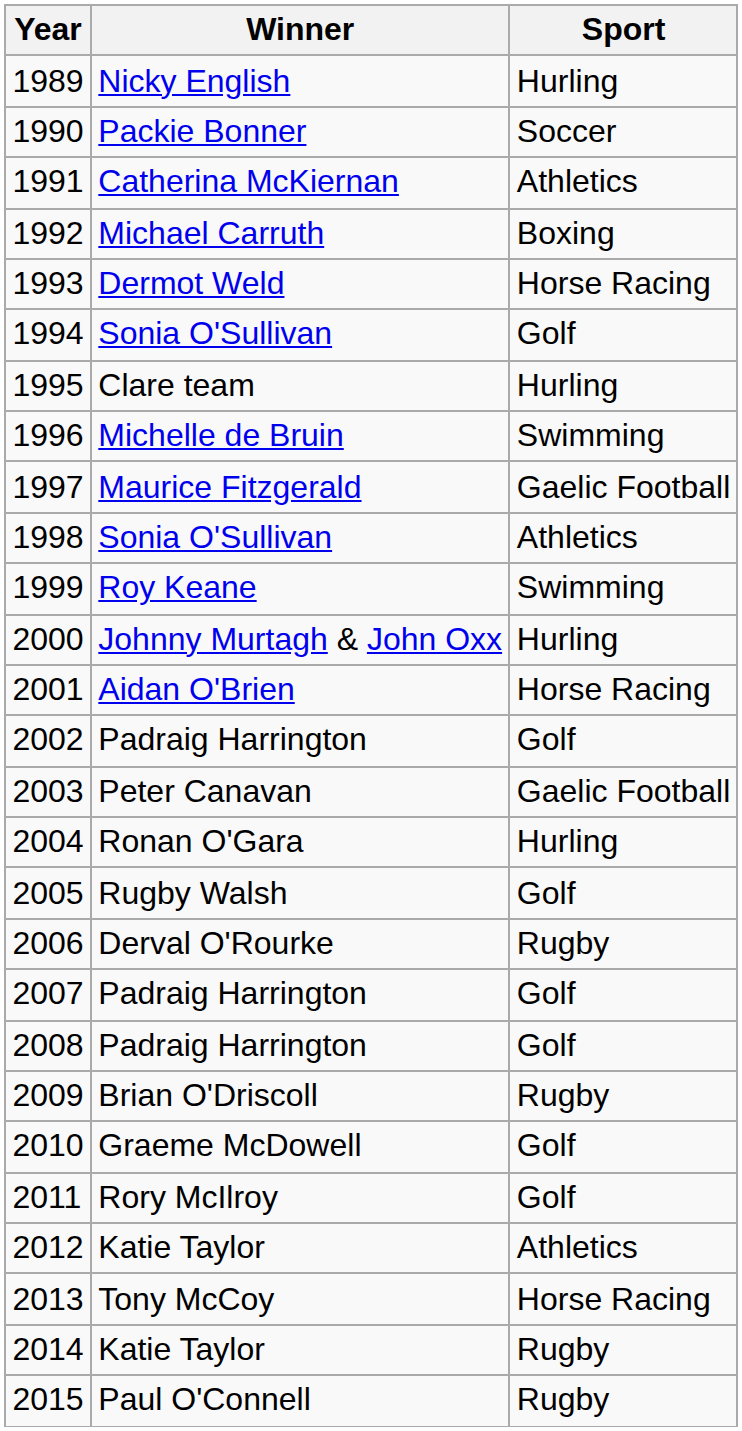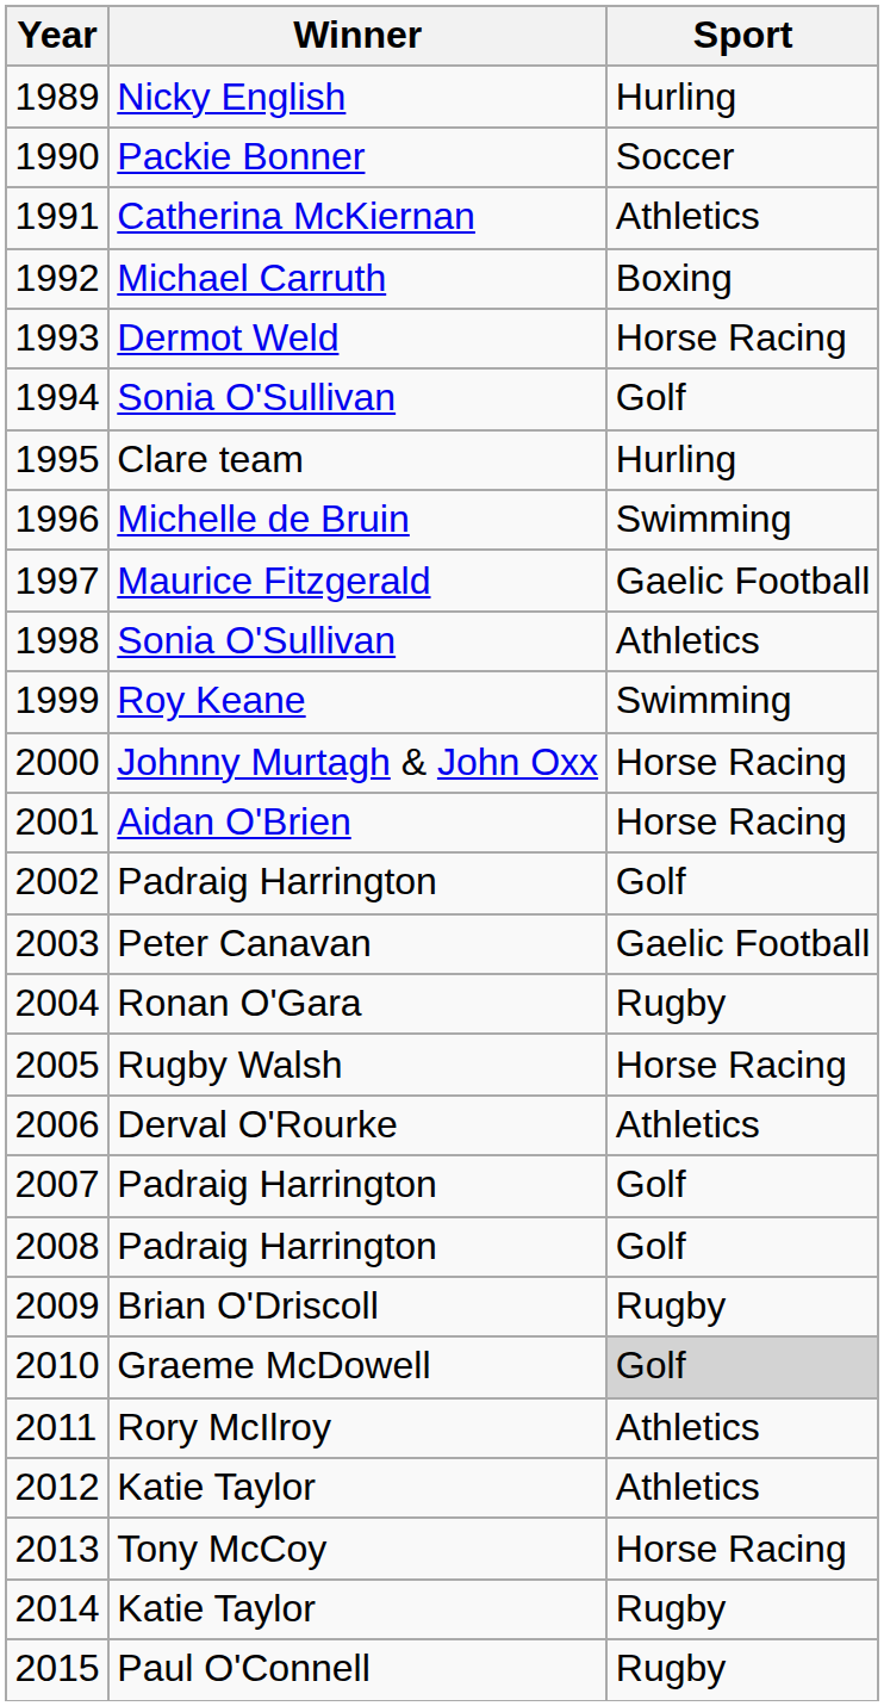2000 | Sport: Hurling -> Horse Racing
2004 | Sport: Hurling -> Rugby
2005 | Sport: Golf -> Horse Racing
2006 | Sport: Rugby -> Athletics
2010 | Sport: no background -> lightgrey background
2011 | Sport: Golf -> Athletics
